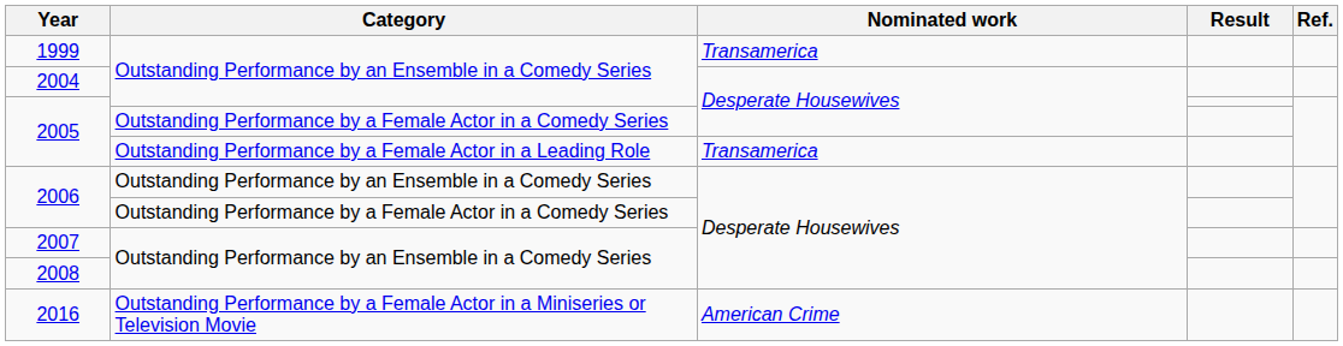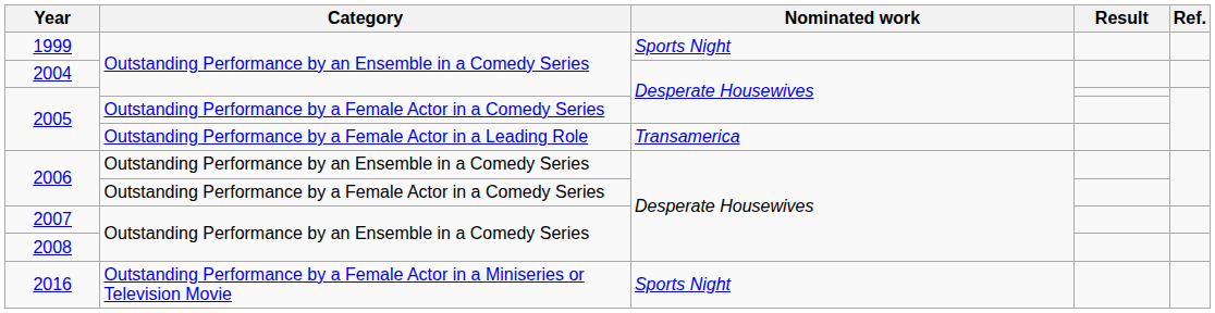1999 | Nominated work: Transamerica -> Sports Night
2016 | Nominated work: American Crime -> Sports Night
